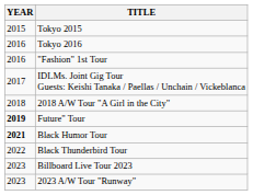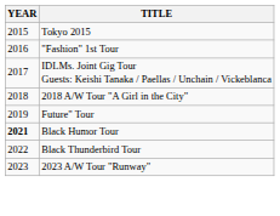- row: 2016 | Tokyo 2016
Future" Tour | YEAR: bold -> normal
- row: 2023 | Billboard Live Tour 2023
